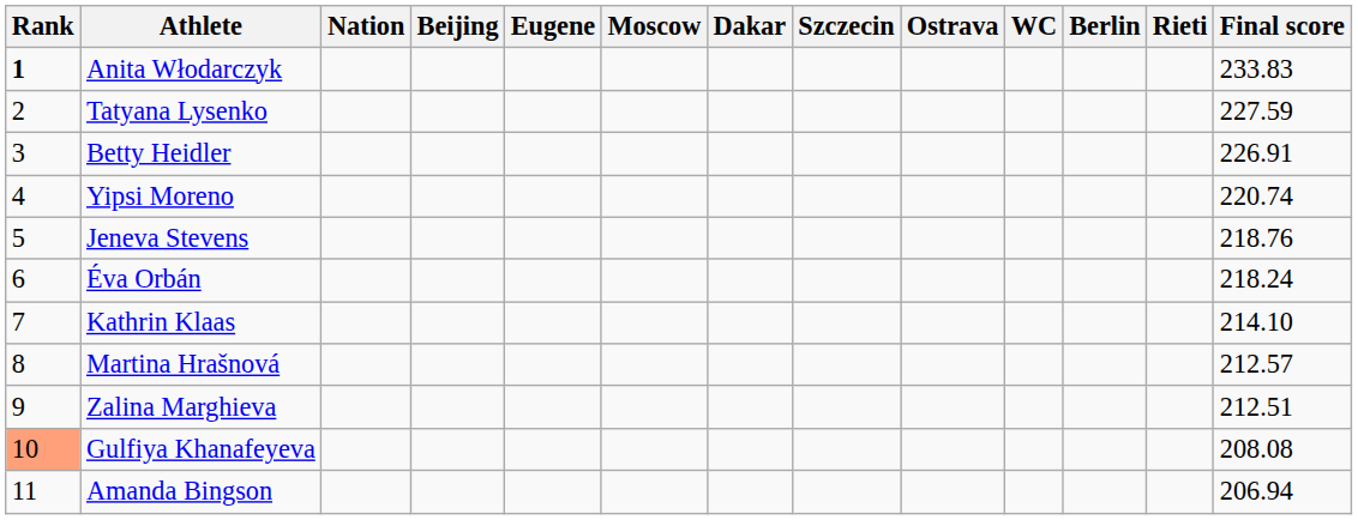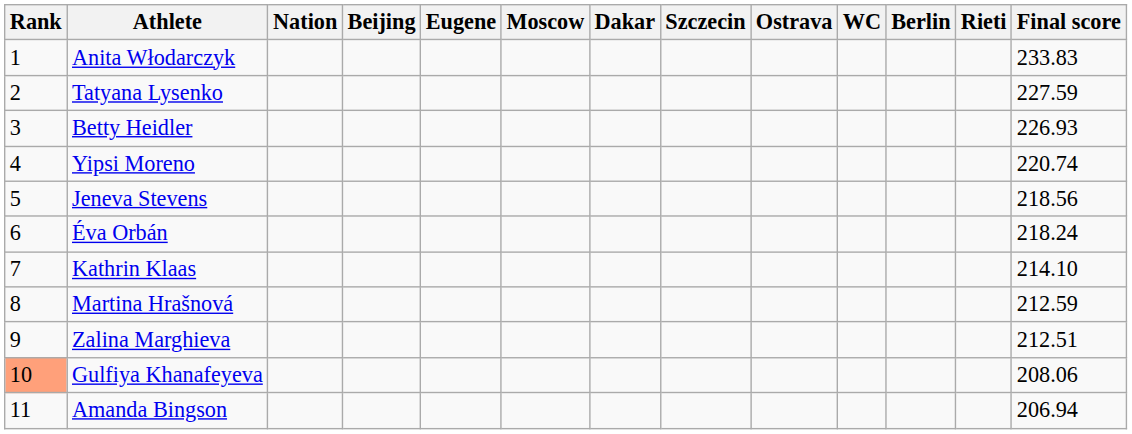Anita Włodarczyk | Rank: bold -> normal
Betty Heidler | Final score: 226.91 -> 226.93
Jeneva Stevens | Final score: 218.76 -> 218.56
Martina Hrašnová | Final score: 212.57 -> 212.59
Gulfiya Khanafeyeva | Final score: 208.08 -> 208.06
